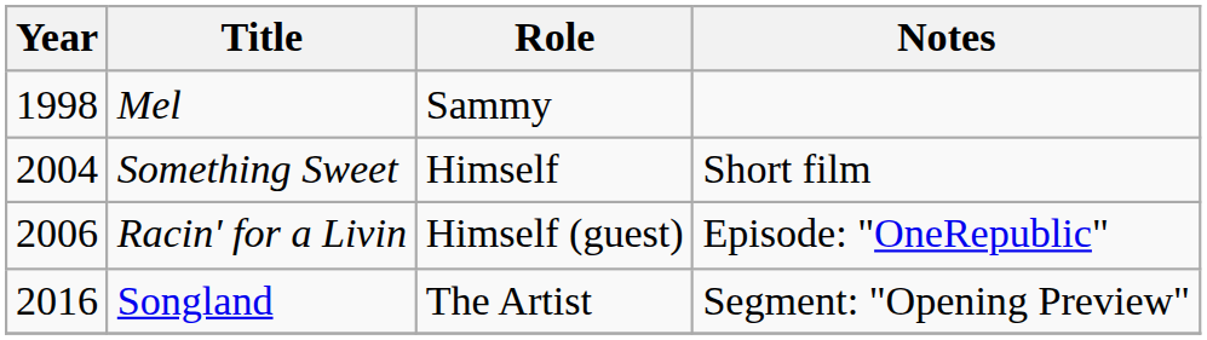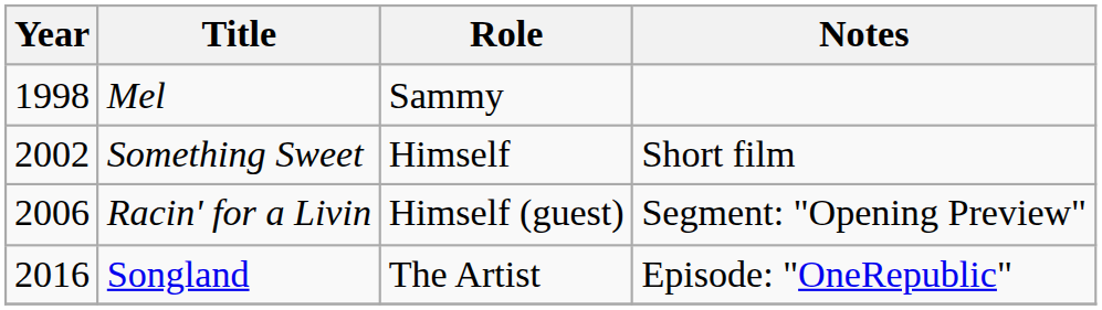Something Sweet | Year: 2004 -> 2002
Racin' for a Livin | Notes: Episode: "OneRepublic" -> Segment: "Opening Preview"
Songland | Notes: Segment: "Opening Preview" -> Episode: "OneRepublic"
